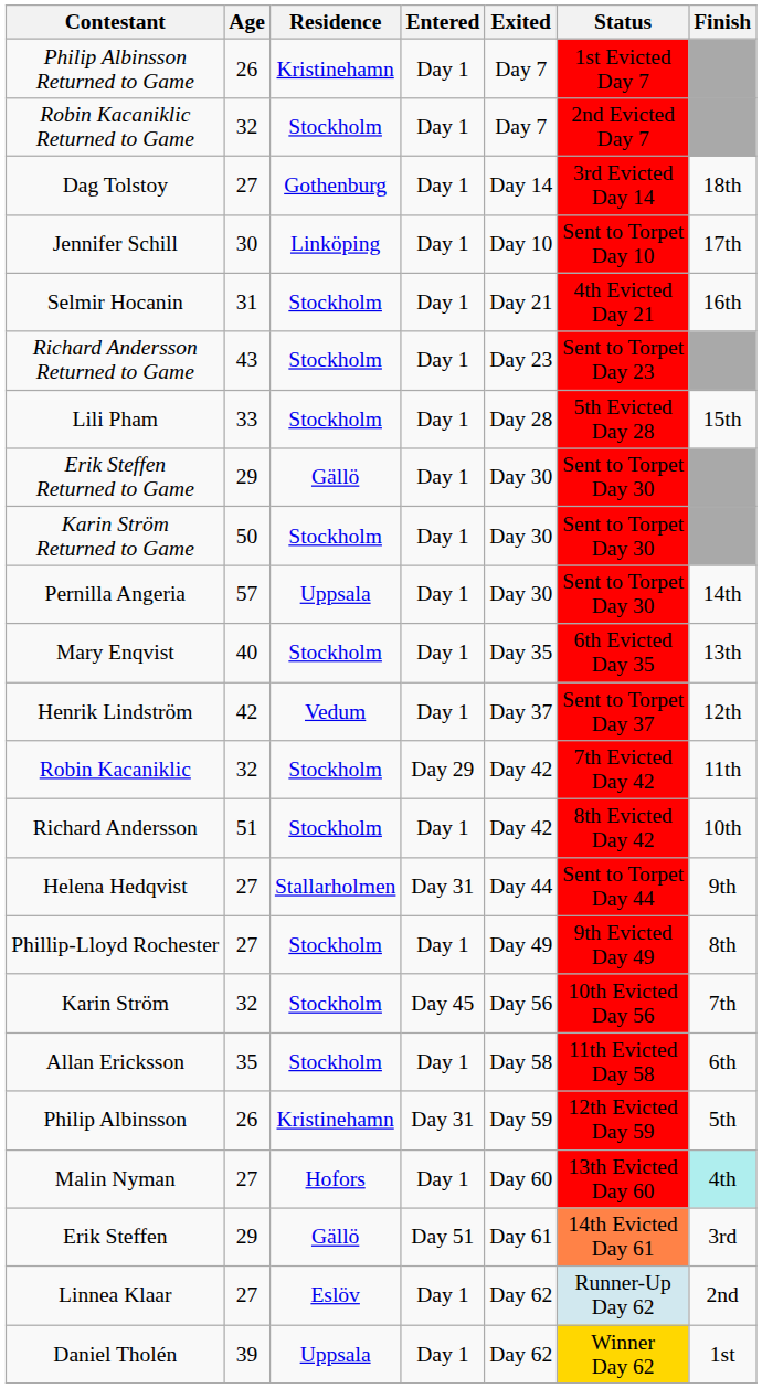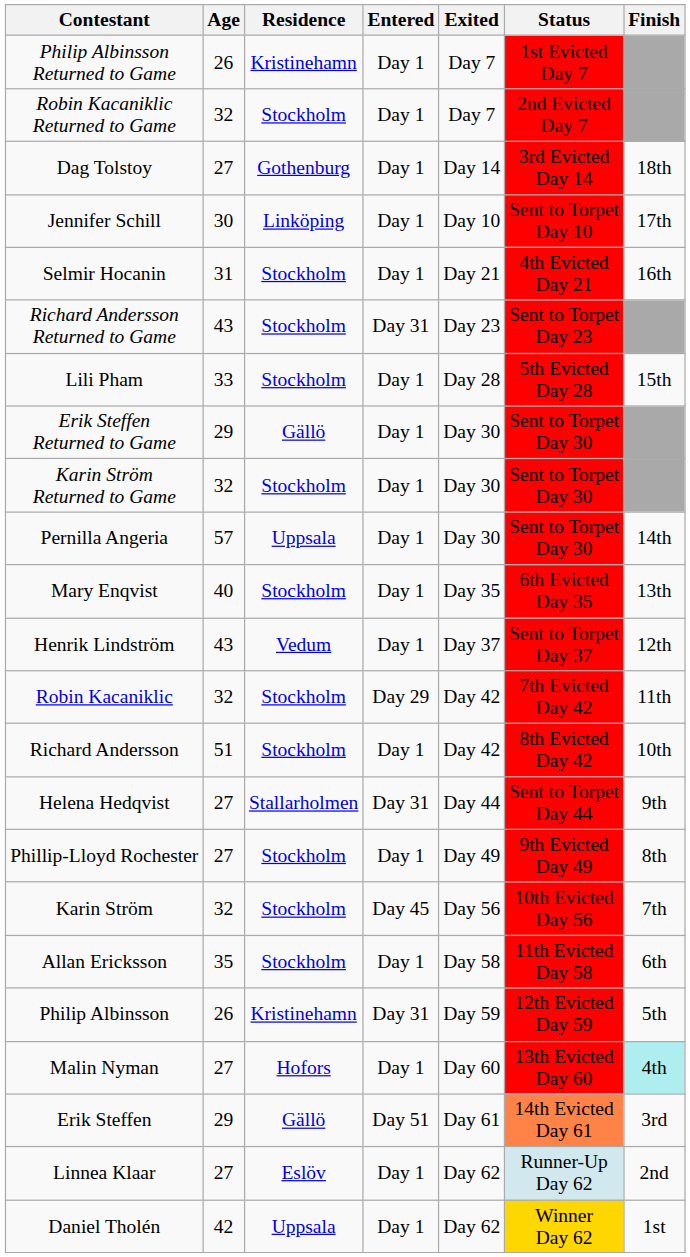Richard Andersson Returned to Game | Entered: Day 1 -> Day 31
Karin Ström Returned to Game | Age: 50 -> 32
Henrik Lindström | Age: 42 -> 43
Daniel Tholén | Age: 39 -> 42
